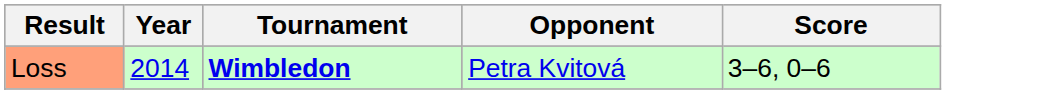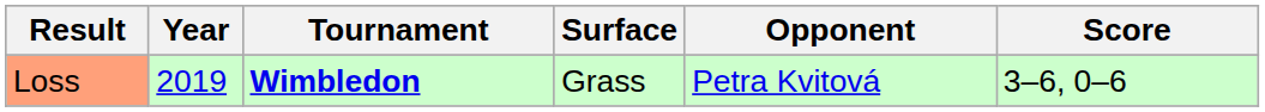+ column: Surface | Grass
Loss | Year: 2014 -> 2019
